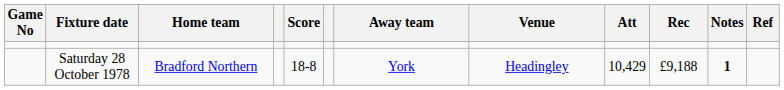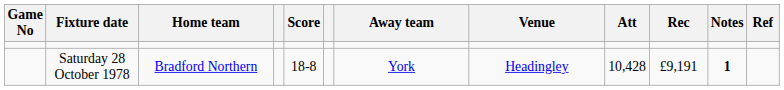Saturday 28 October 1978 | Att: 10,429 -> 10,428
Saturday 28 October 1978 | Rec: £9,188 -> £9,191
